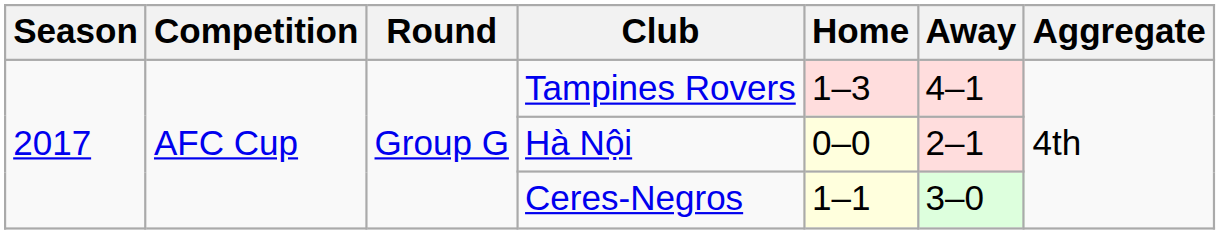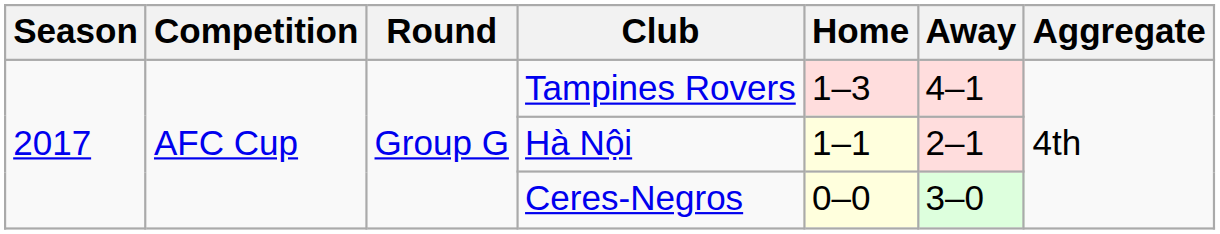Hà Nội | Home: 0–0 -> 1–1
Ceres-Negros | Home: 1–1 -> 0–0
